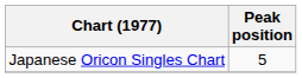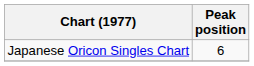Japanese Oricon Singles Chart | Peak position: 5 -> 6
